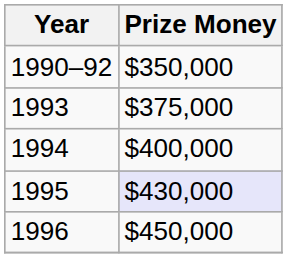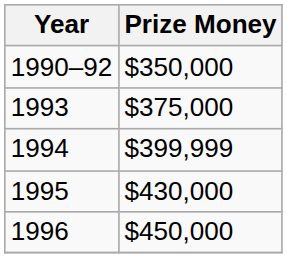1994 | Prize Money: $400,000 -> $399,999
1995 | Prize Money: lavender background -> no background
